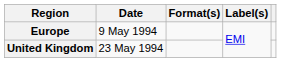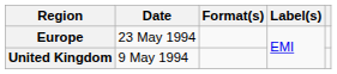Europe | Date: 9 May 1994 -> 23 May 1994
United Kingdom | Date: 23 May 1994 -> 9 May 1994
